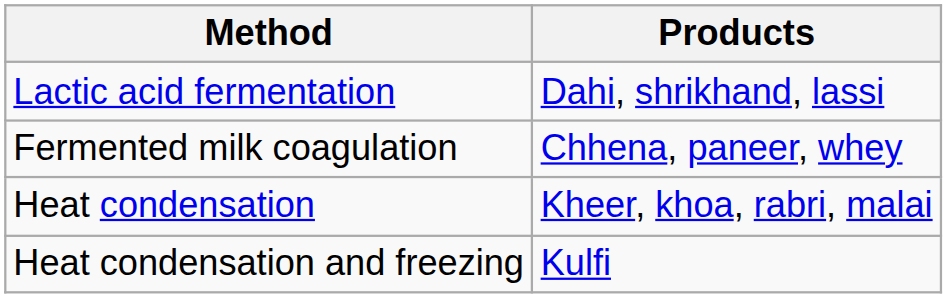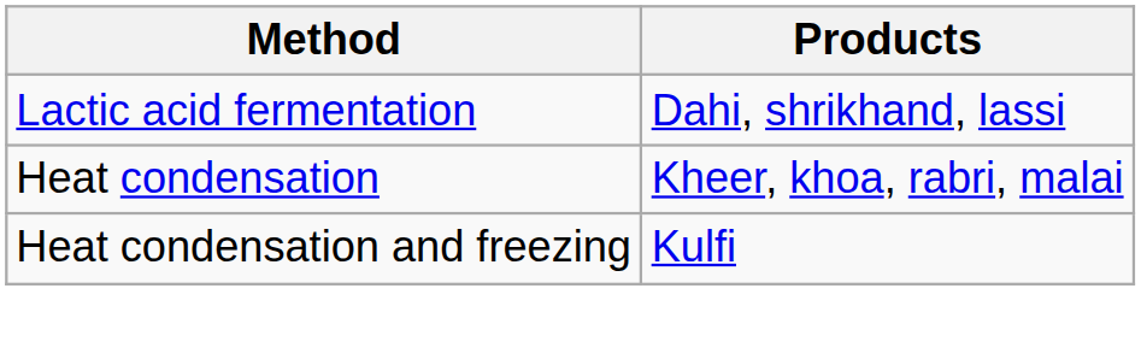- row: Fermented milk coagulation | Chhena, paneer, whey
